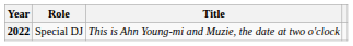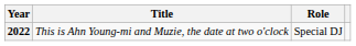columns swapped: Title <-> Role
